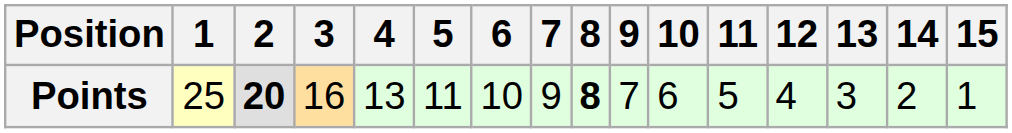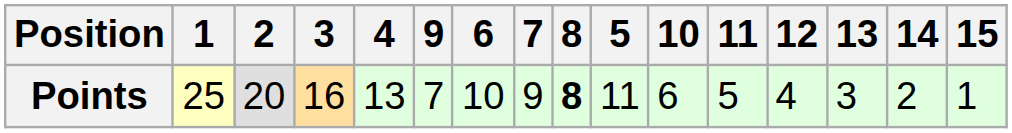columns swapped: 5 <-> 9
Points | 2: bold -> normal
